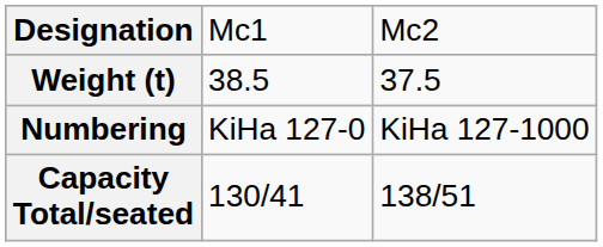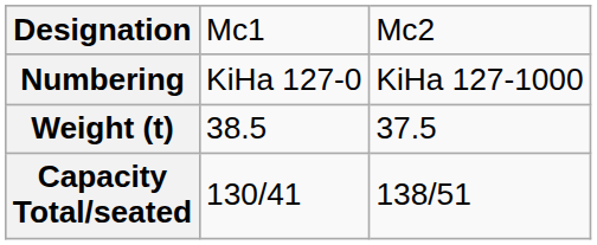rows swapped: Numbering <-> Weight (t)
